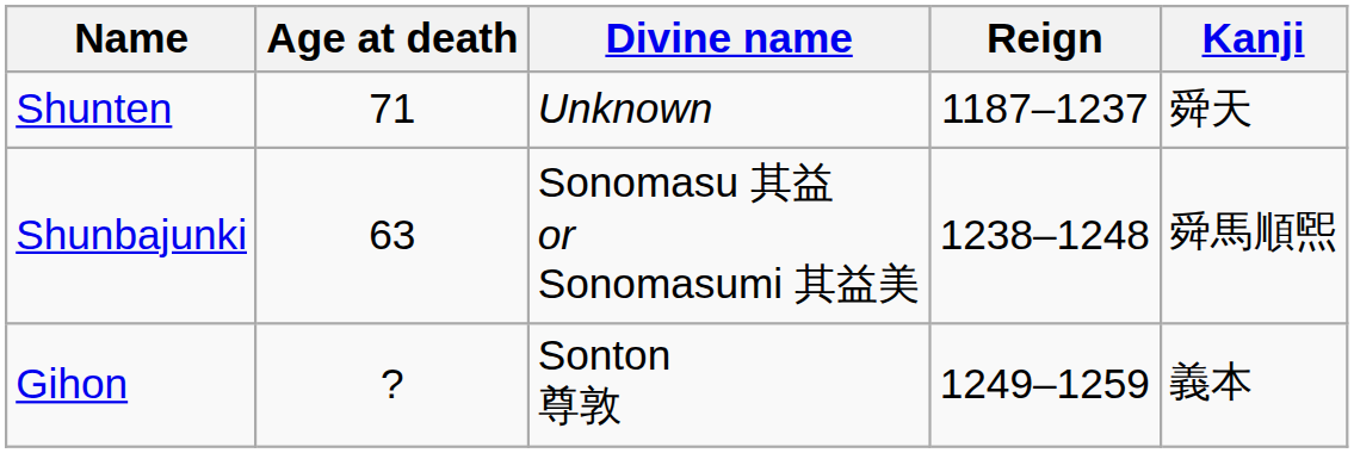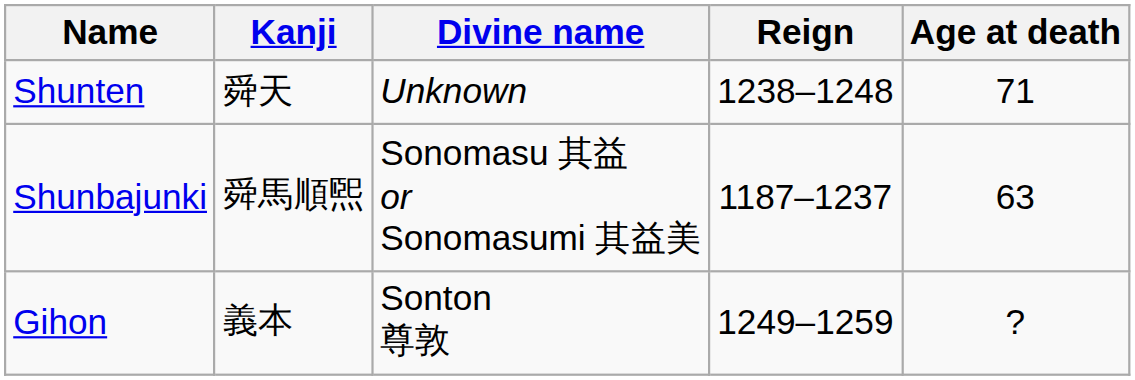columns swapped: Kanji <-> Age at death
Shunten | Reign: 1187–1237 -> 1238–1248
Shunbajunki | Reign: 1238–1248 -> 1187–1237
